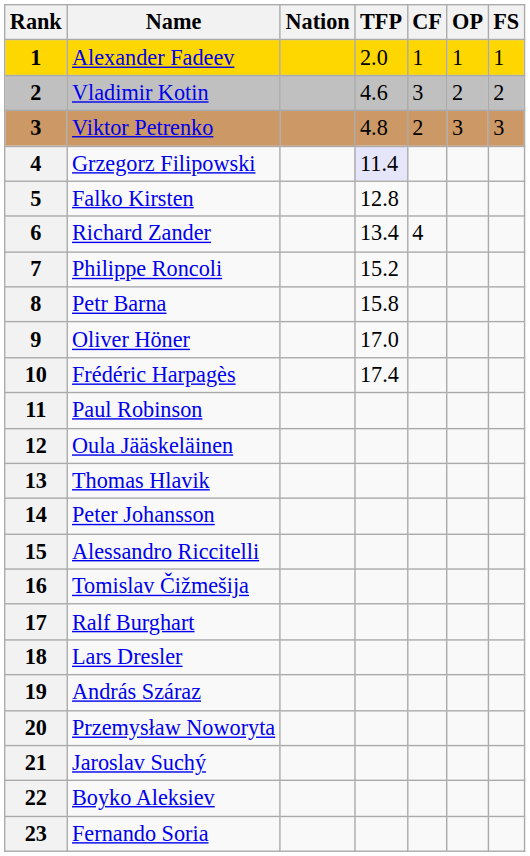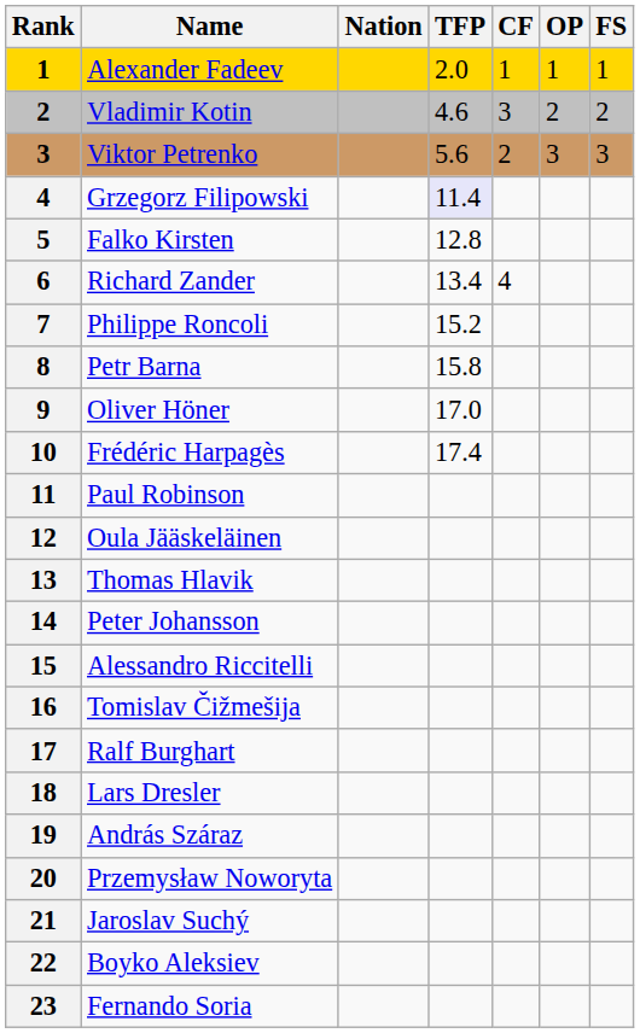Viktor Petrenko | TFP: 4.8 -> 5.6
